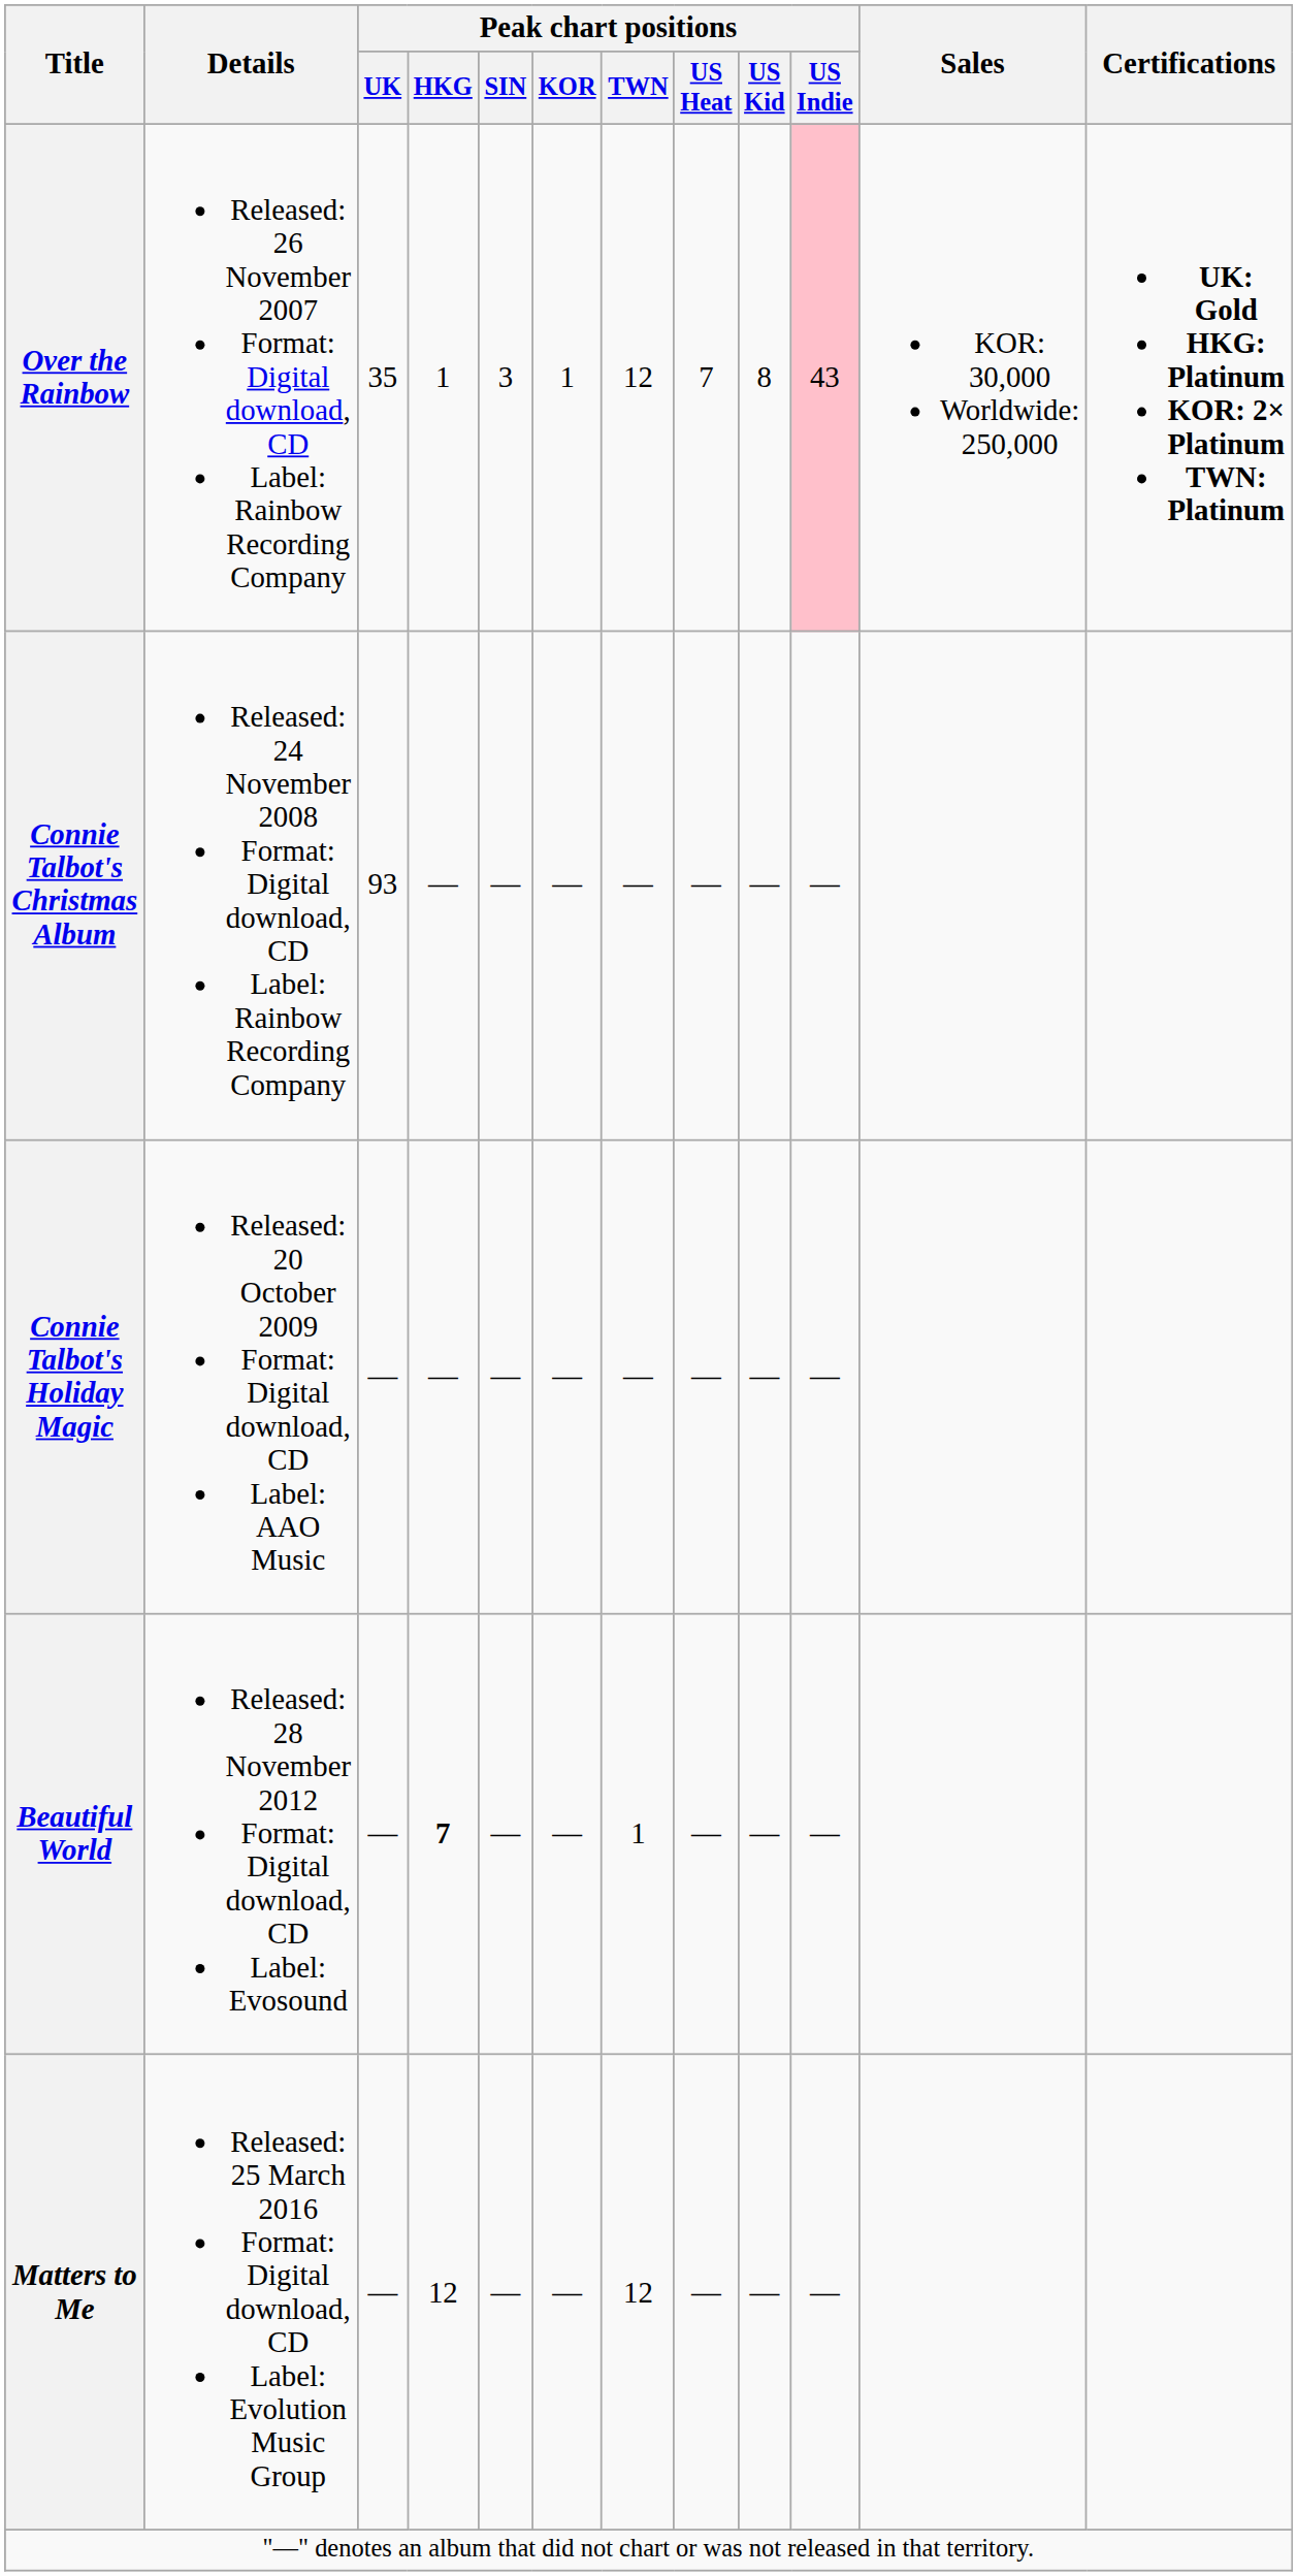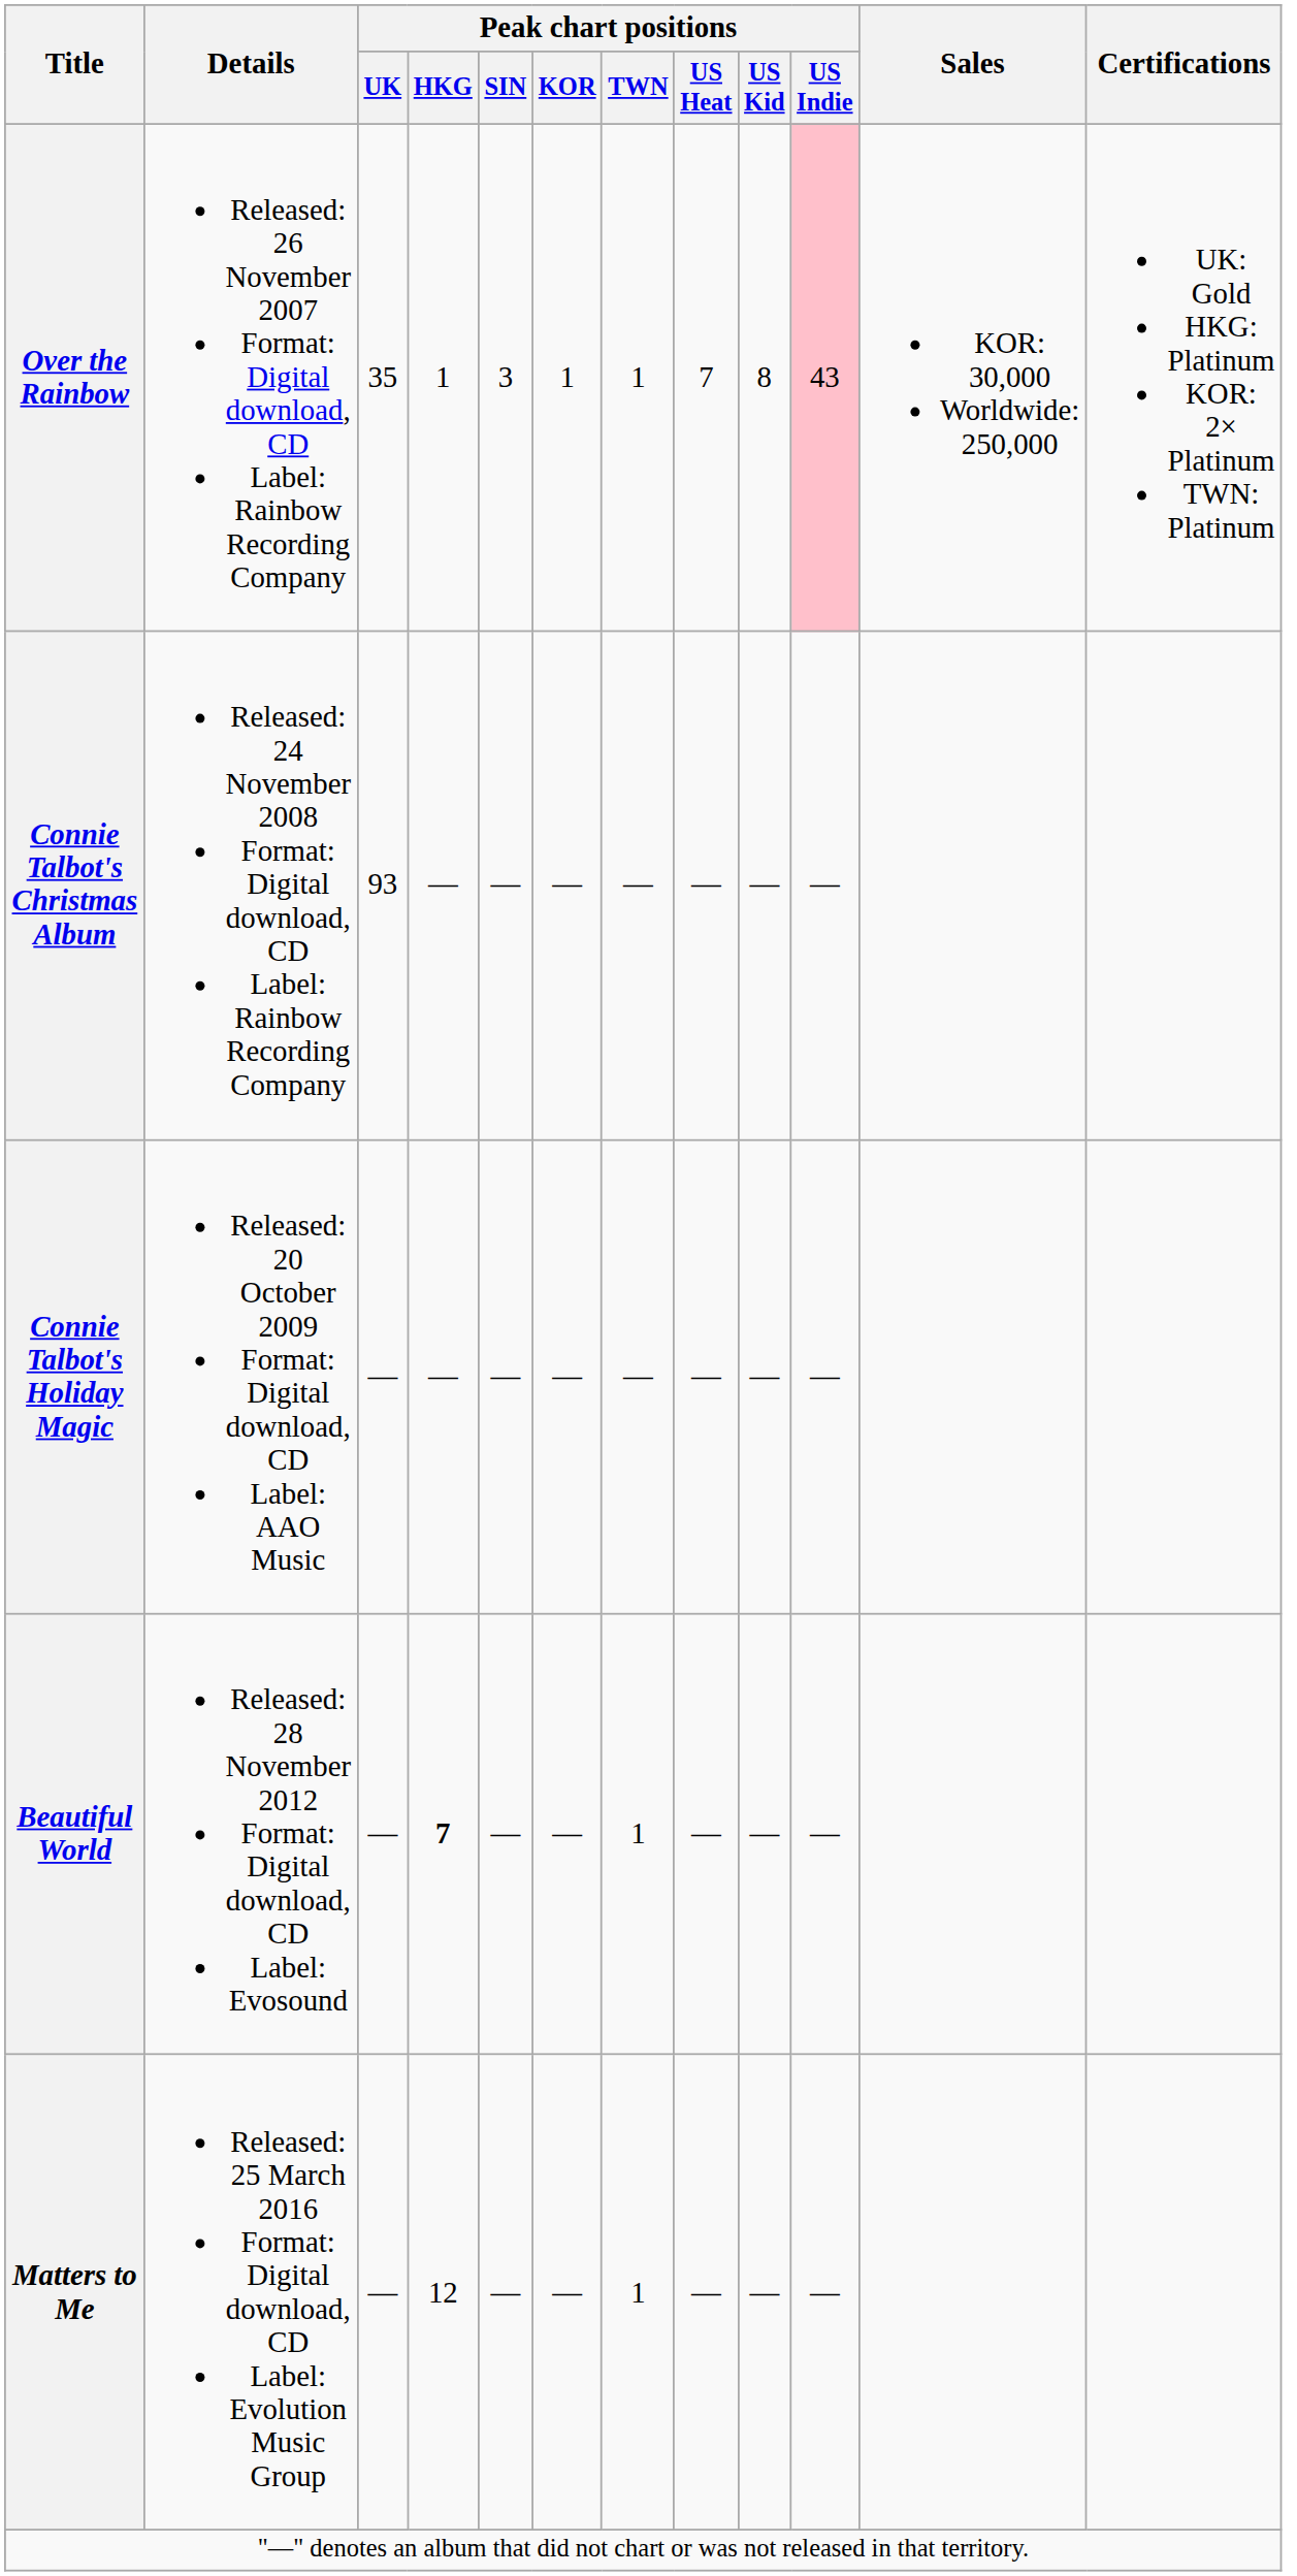Over the Rainbow | Peak chart positions / TWN: 12 -> 1
Over the Rainbow | Certifications: bold -> normal
Matters to Me | Peak chart positions / TWN: 12 -> 1
